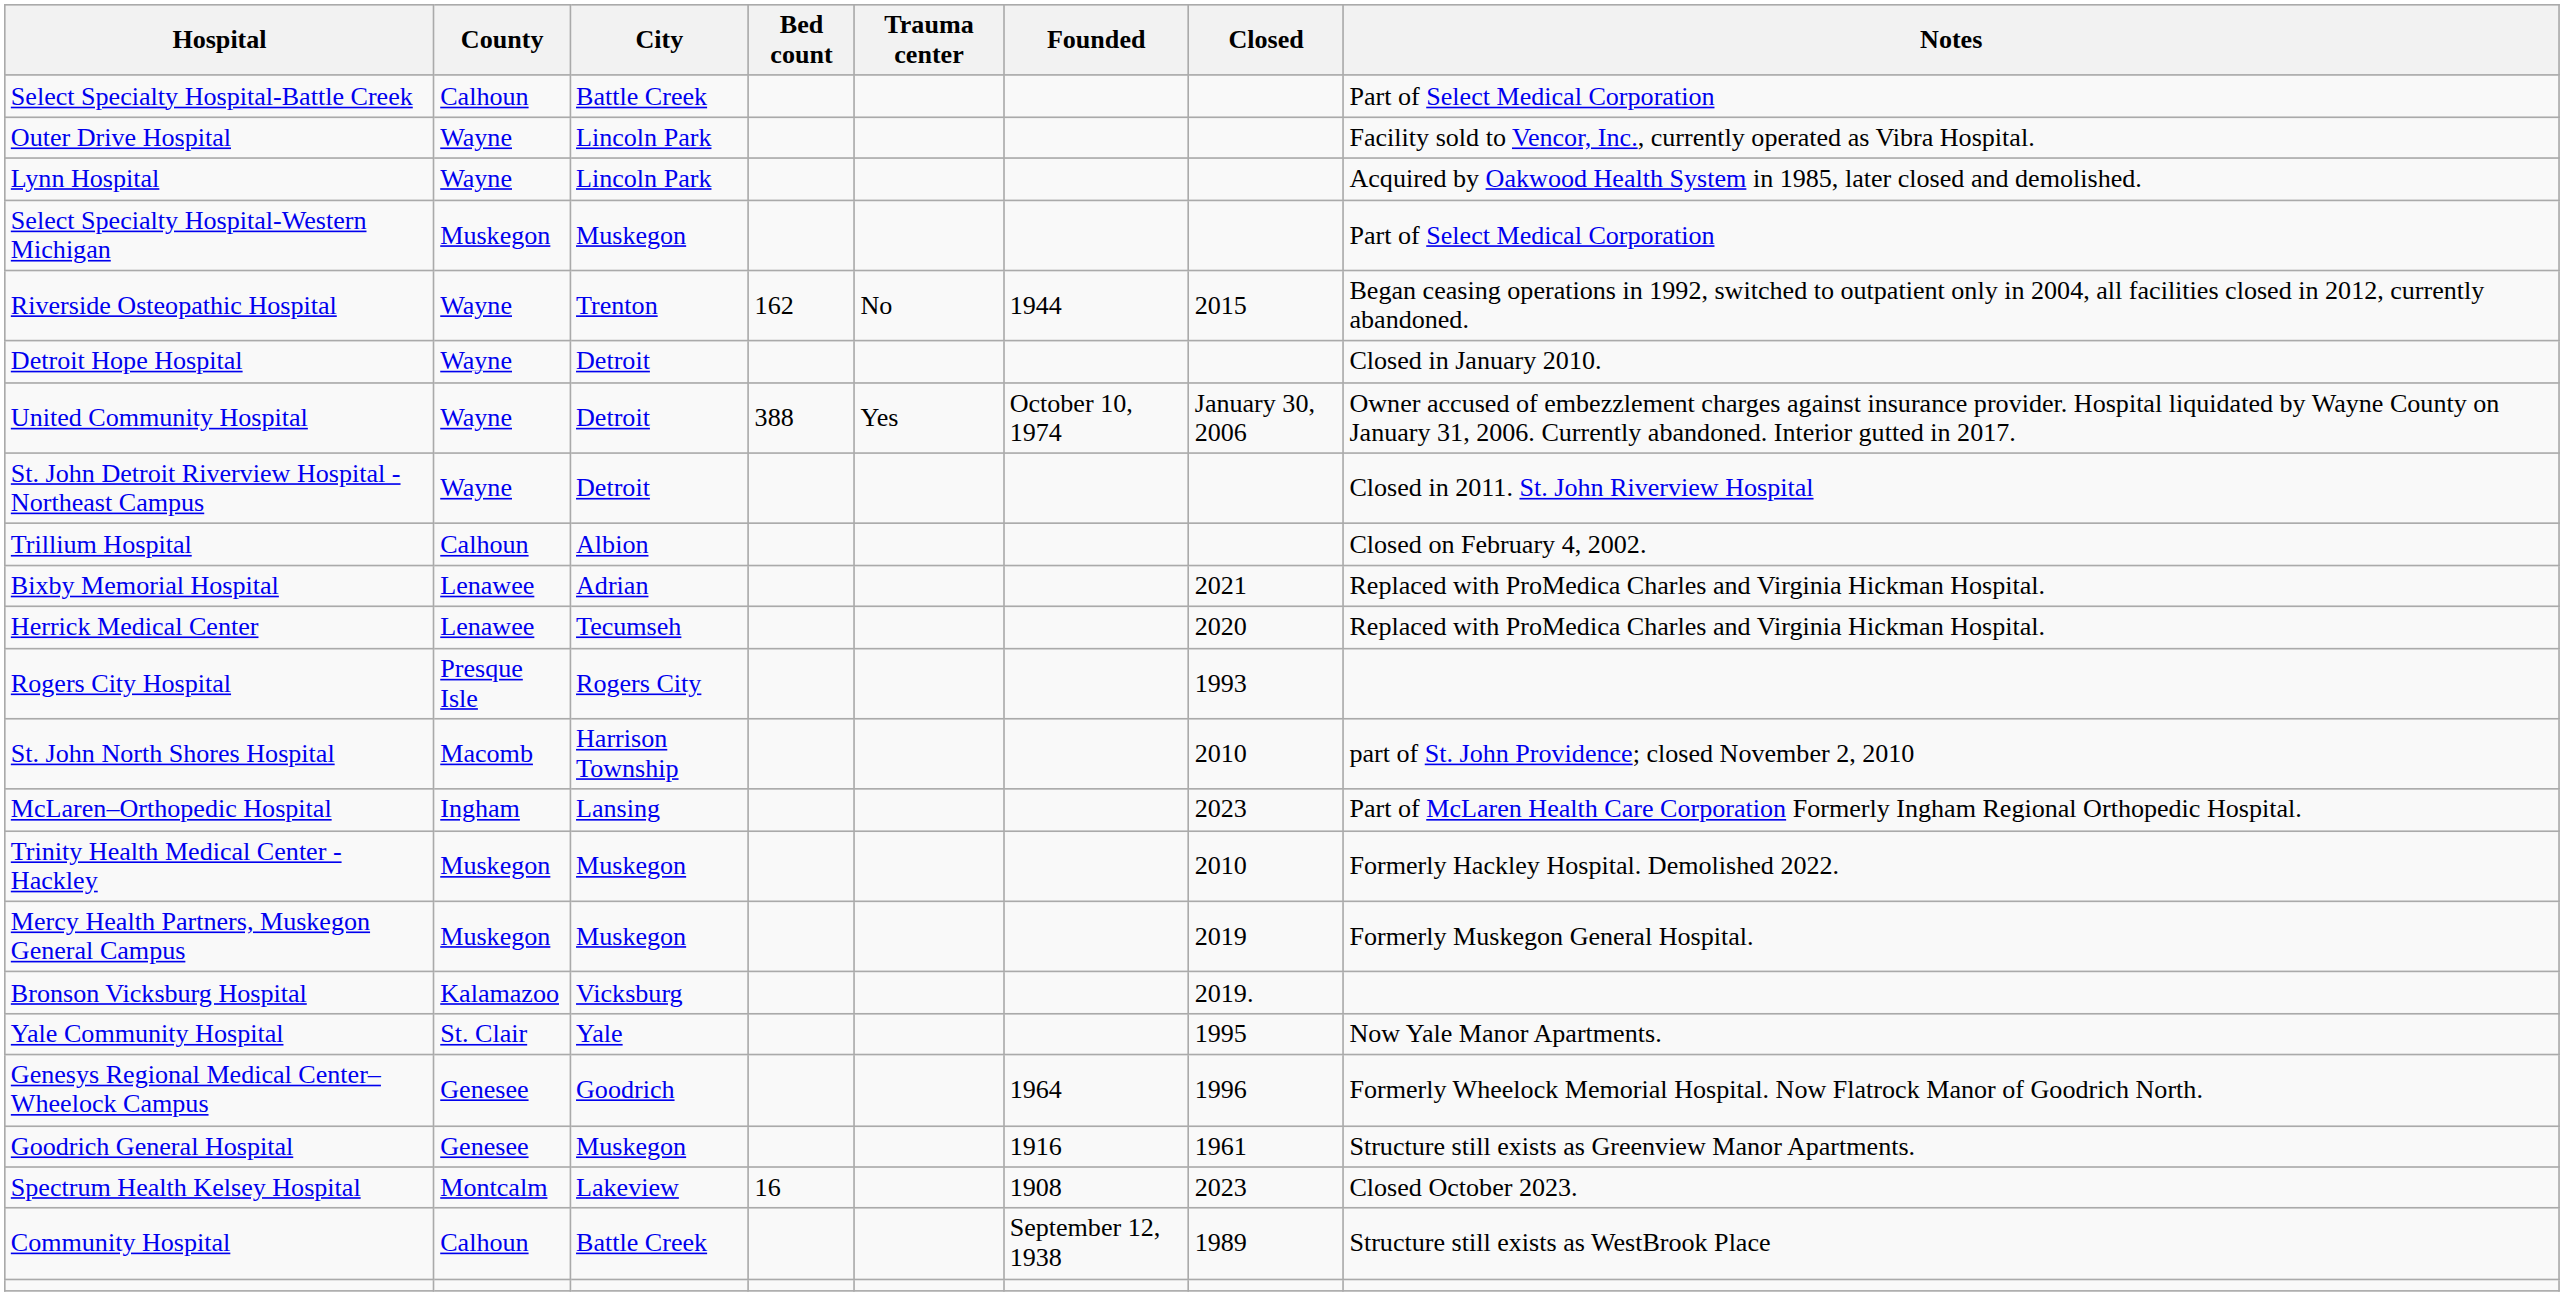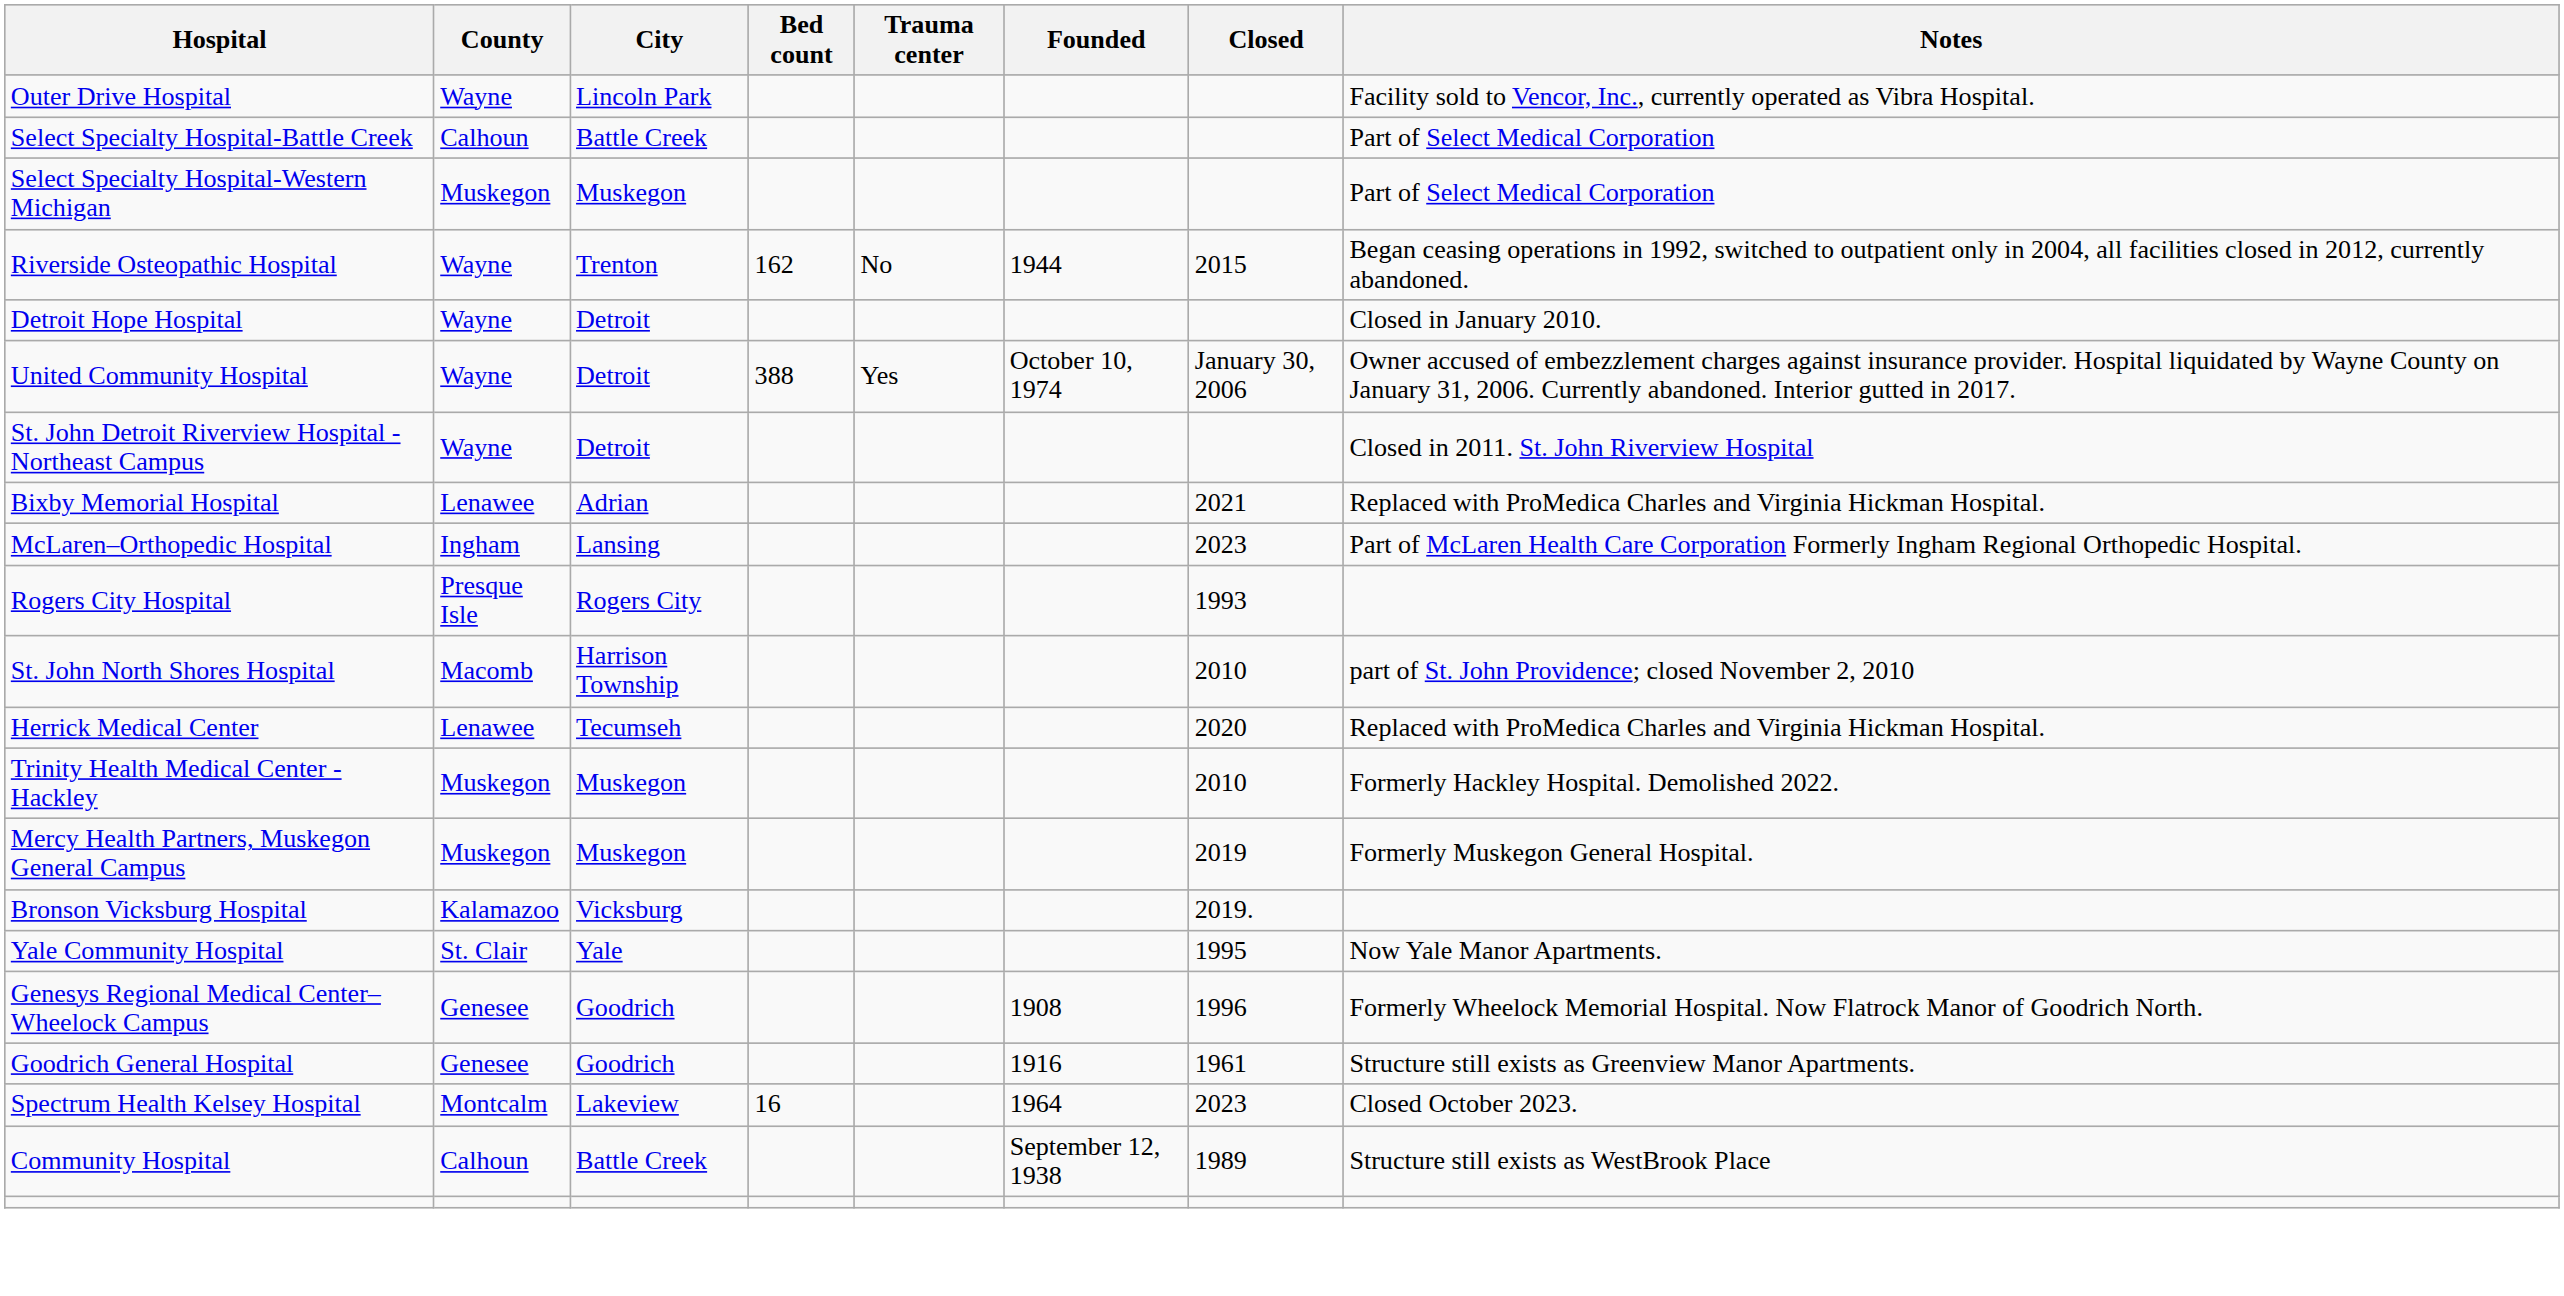rows swapped: Select Specialty Hospital-Battle Creek <-> Outer Drive Hospital
- row: Lynn Hospital | Wayne | Lincoln Park | Acquired by Oakwood Health System in 1985, later closed and demolished.
- row: Trillium Hospital | Calhoun | Albion | Closed on February 4, 2002.
rows swapped: Herrick Medical Center <-> McLaren–Orthopedic Hospital
Genesys Regional Medical Center–Wheelock Campus | Founded: 1964 -> 1908
Goodrich General Hospital | City: Muskegon -> Goodrich
Spectrum Health Kelsey Hospital | Founded: 1908 -> 1964
